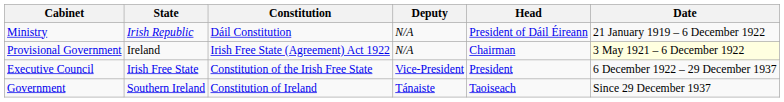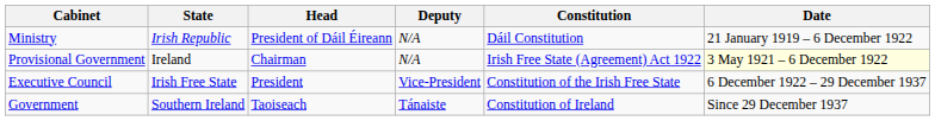columns swapped: Head <-> Constitution
